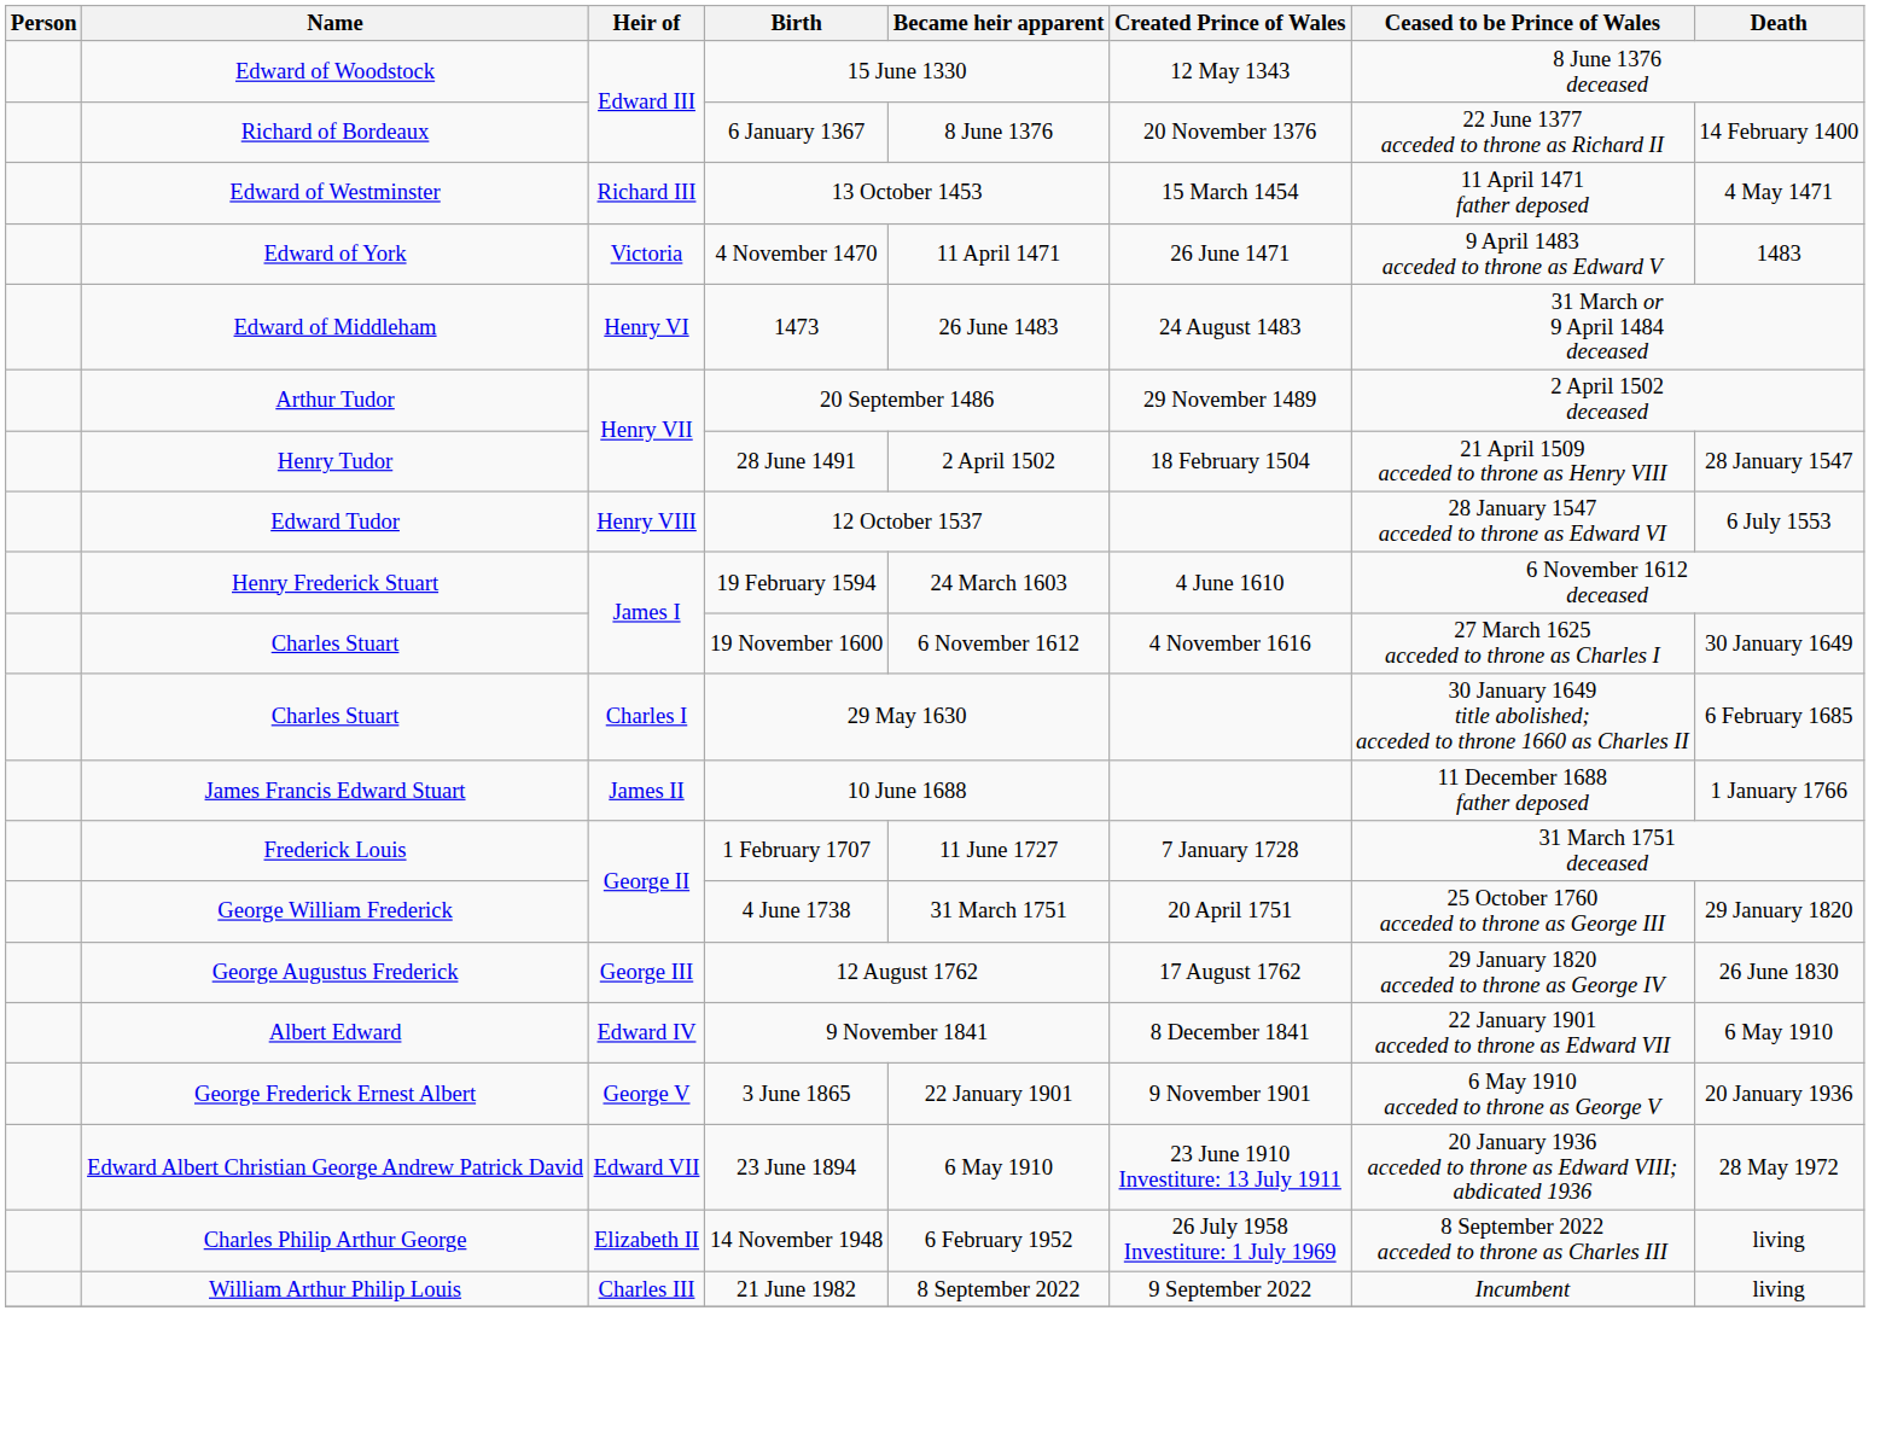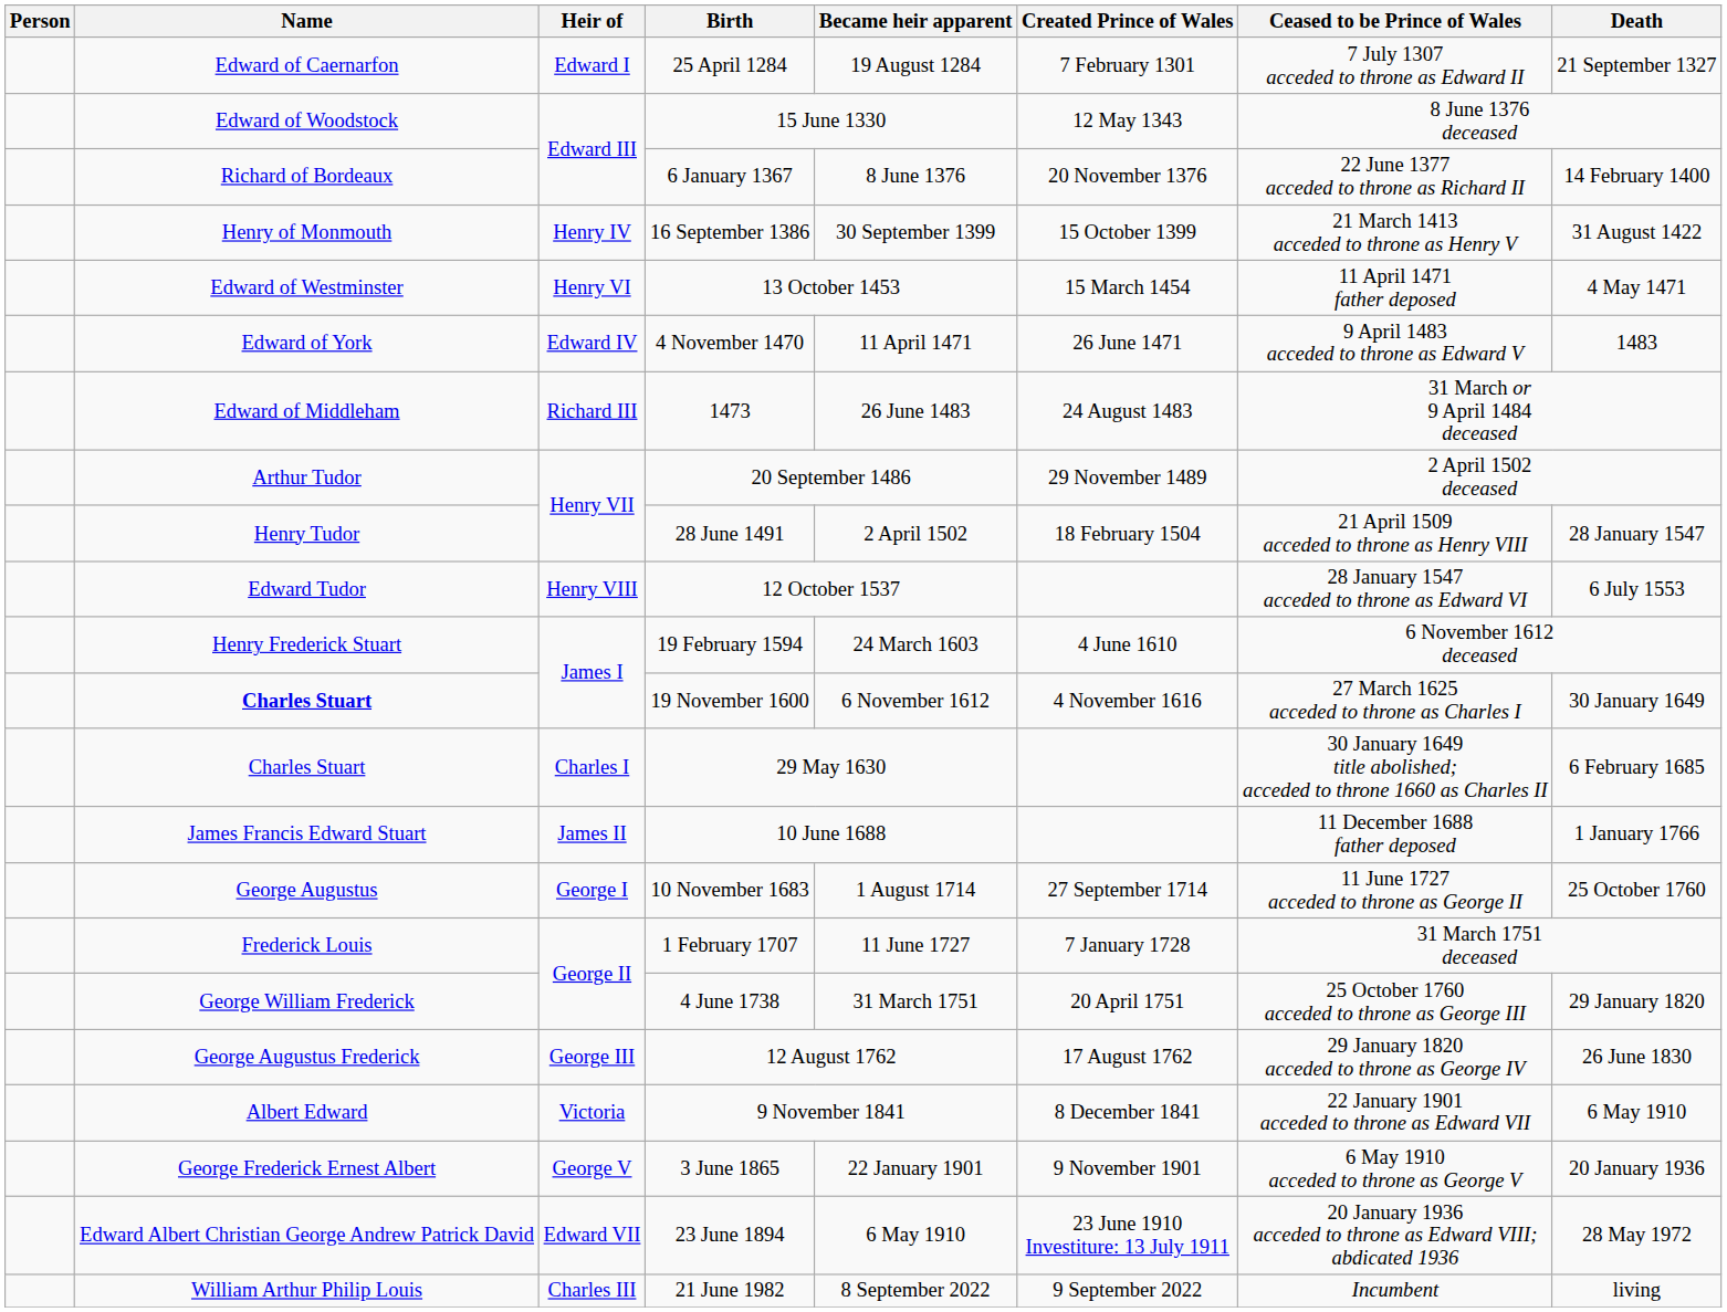+ row: Edward of Caernarfon | Edward I | 25 April 1284 | 19 August 1284 | 7 February 1301 | 7 July 1307 acceded to throne as Edward II | 21 September 1327
+ row: Henry of Monmouth | Henry IV | 16 September 1386 | 30 September 1399 | 15 October 1399 | 21 March 1413 acceded to throne as Henry V | 31 August 1422
13 October 1453 | Heir of: Richard III -> Henry VI
4 November 1470 | Heir of: Victoria -> Edward IV
1473 | Heir of: Henry VI -> Richard III
19 November 1600 | Name: normal -> bold
+ row: George Augustus | George I | 10 November 1683 | 1 August 1714 | 27 September 1714 | 11 June 1727 acceded to throne as George II | 25 October 1760
9 November 1841 | Heir of: Edward IV -> Victoria
- row: Charles Philip Arthur George | Elizabeth II | 14 November 1948 | 6 February 1952 | 26 July 1958 Investiture: 1 July 1969 | 8 September 2022 acceded to throne as Charles III | living
